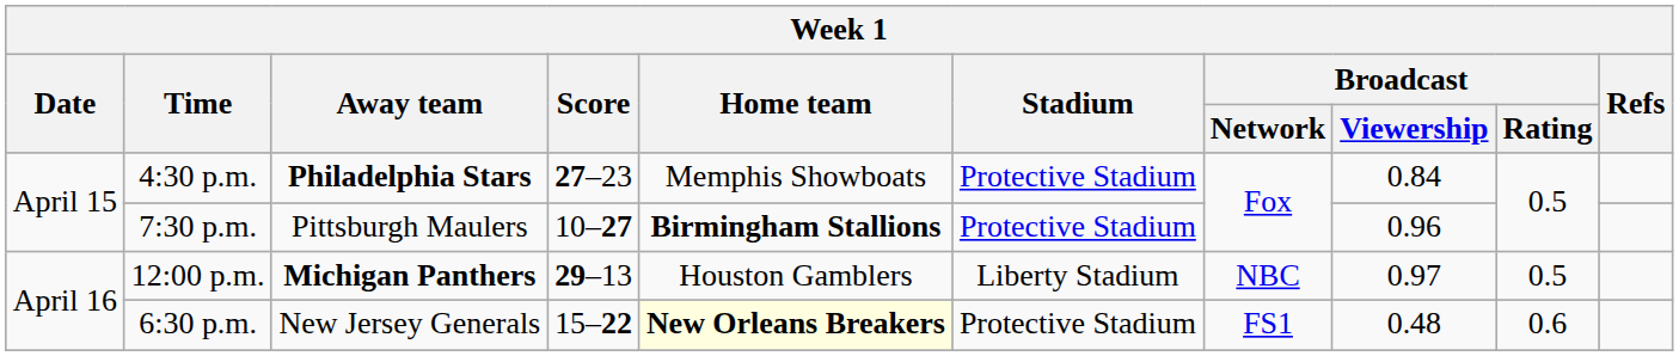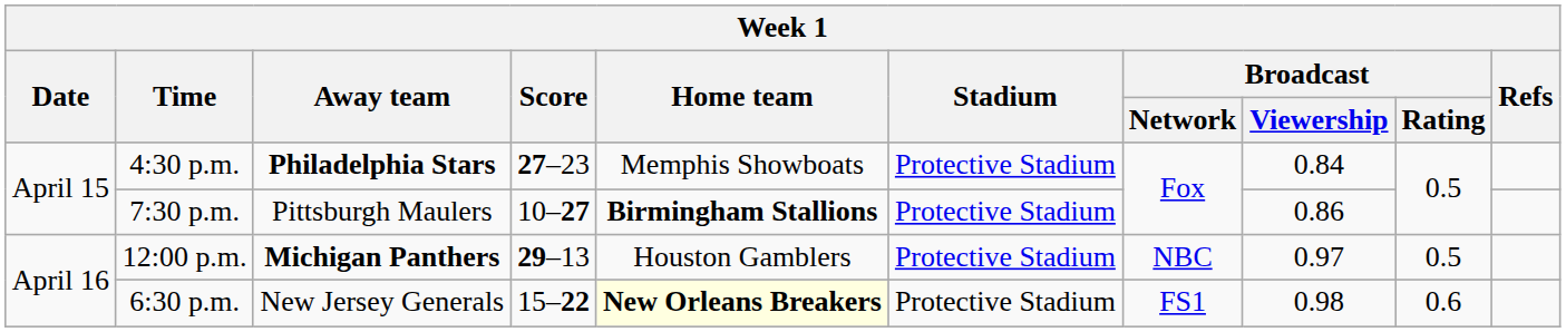7:30 p.m. | Broadcast / Viewership: 0.96 -> 0.86
12:00 p.m. | Stadium: Liberty Stadium -> Protective Stadium
6:30 p.m. | Broadcast / Viewership: 0.48 -> 0.98
